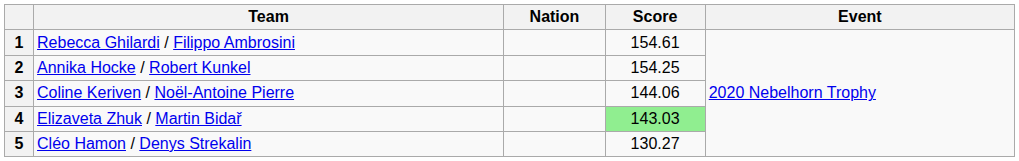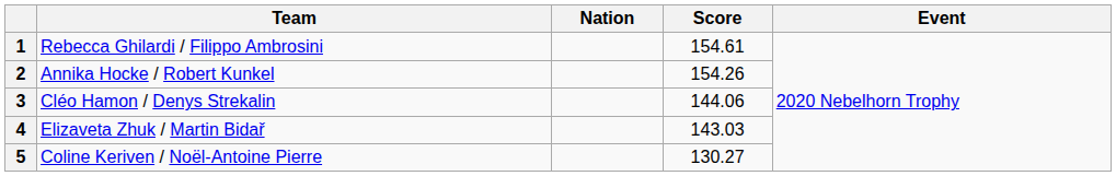2 | Score: 154.25 -> 154.26
3 | Team: Coline Keriven / Noël-Antoine Pierre -> Cléo Hamon / Denys Strekalin
4 | Score: lightgreen background -> no background
5 | Team: Cléo Hamon / Denys Strekalin -> Coline Keriven / Noël-Antoine Pierre
